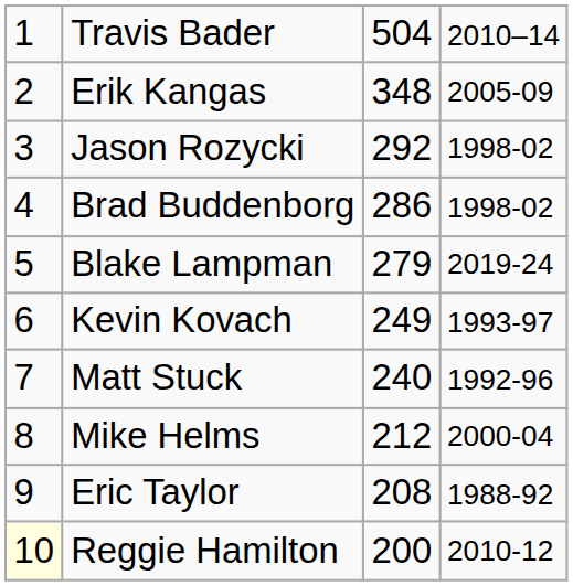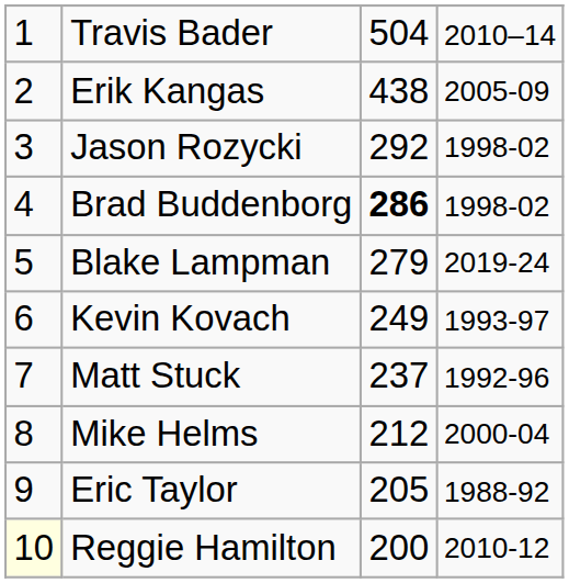Erik Kangas | column 3: 348 -> 438
Brad Buddenborg | column 3: normal -> bold
Matt Stuck | column 3: 240 -> 237
Eric Taylor | column 3: 208 -> 205
